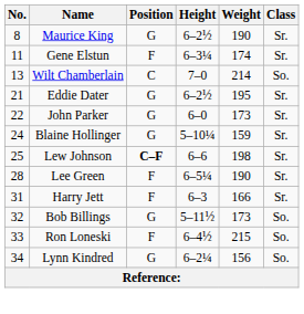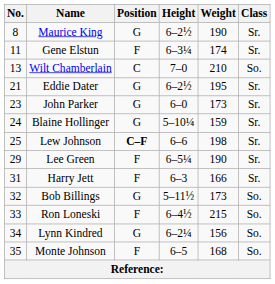Wilt Chamberlain | Weight: 214 -> 210
John Parker | No.: 22 -> 23
Lee Green | No.: 28 -> 29
+ row: 35 | Monte Johnson | F | 6–5 | 168 | So.
